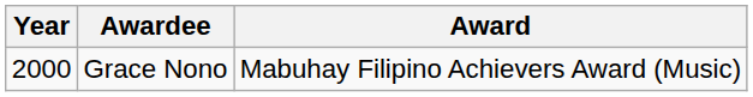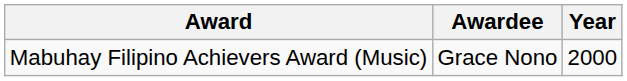columns swapped: Year <-> Award
